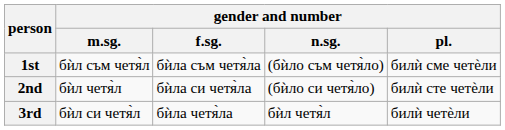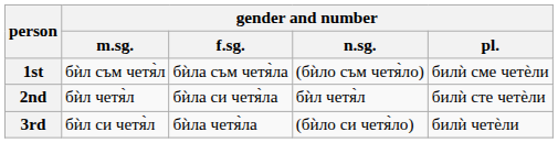2nd | gender and number / n.sg.: (бѝло си четя̀ло) -> бѝл четя̀л
3rd | gender and number / n.sg.: бѝл четя̀л -> (бѝло си четя̀ло)
